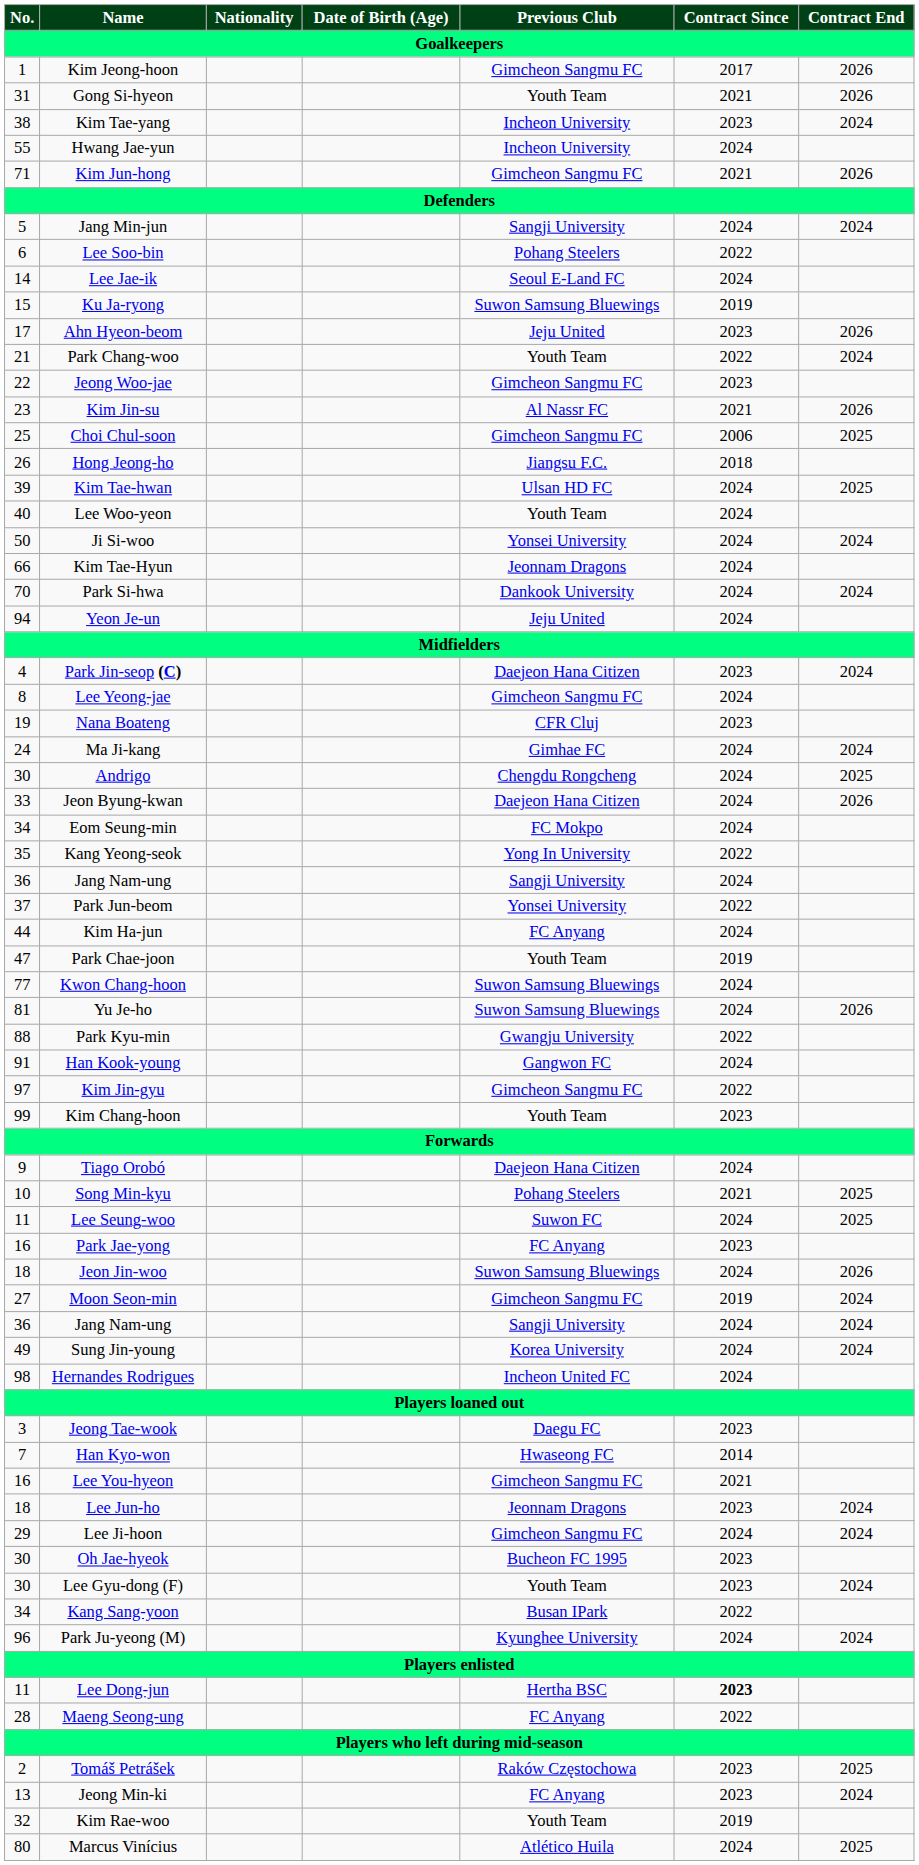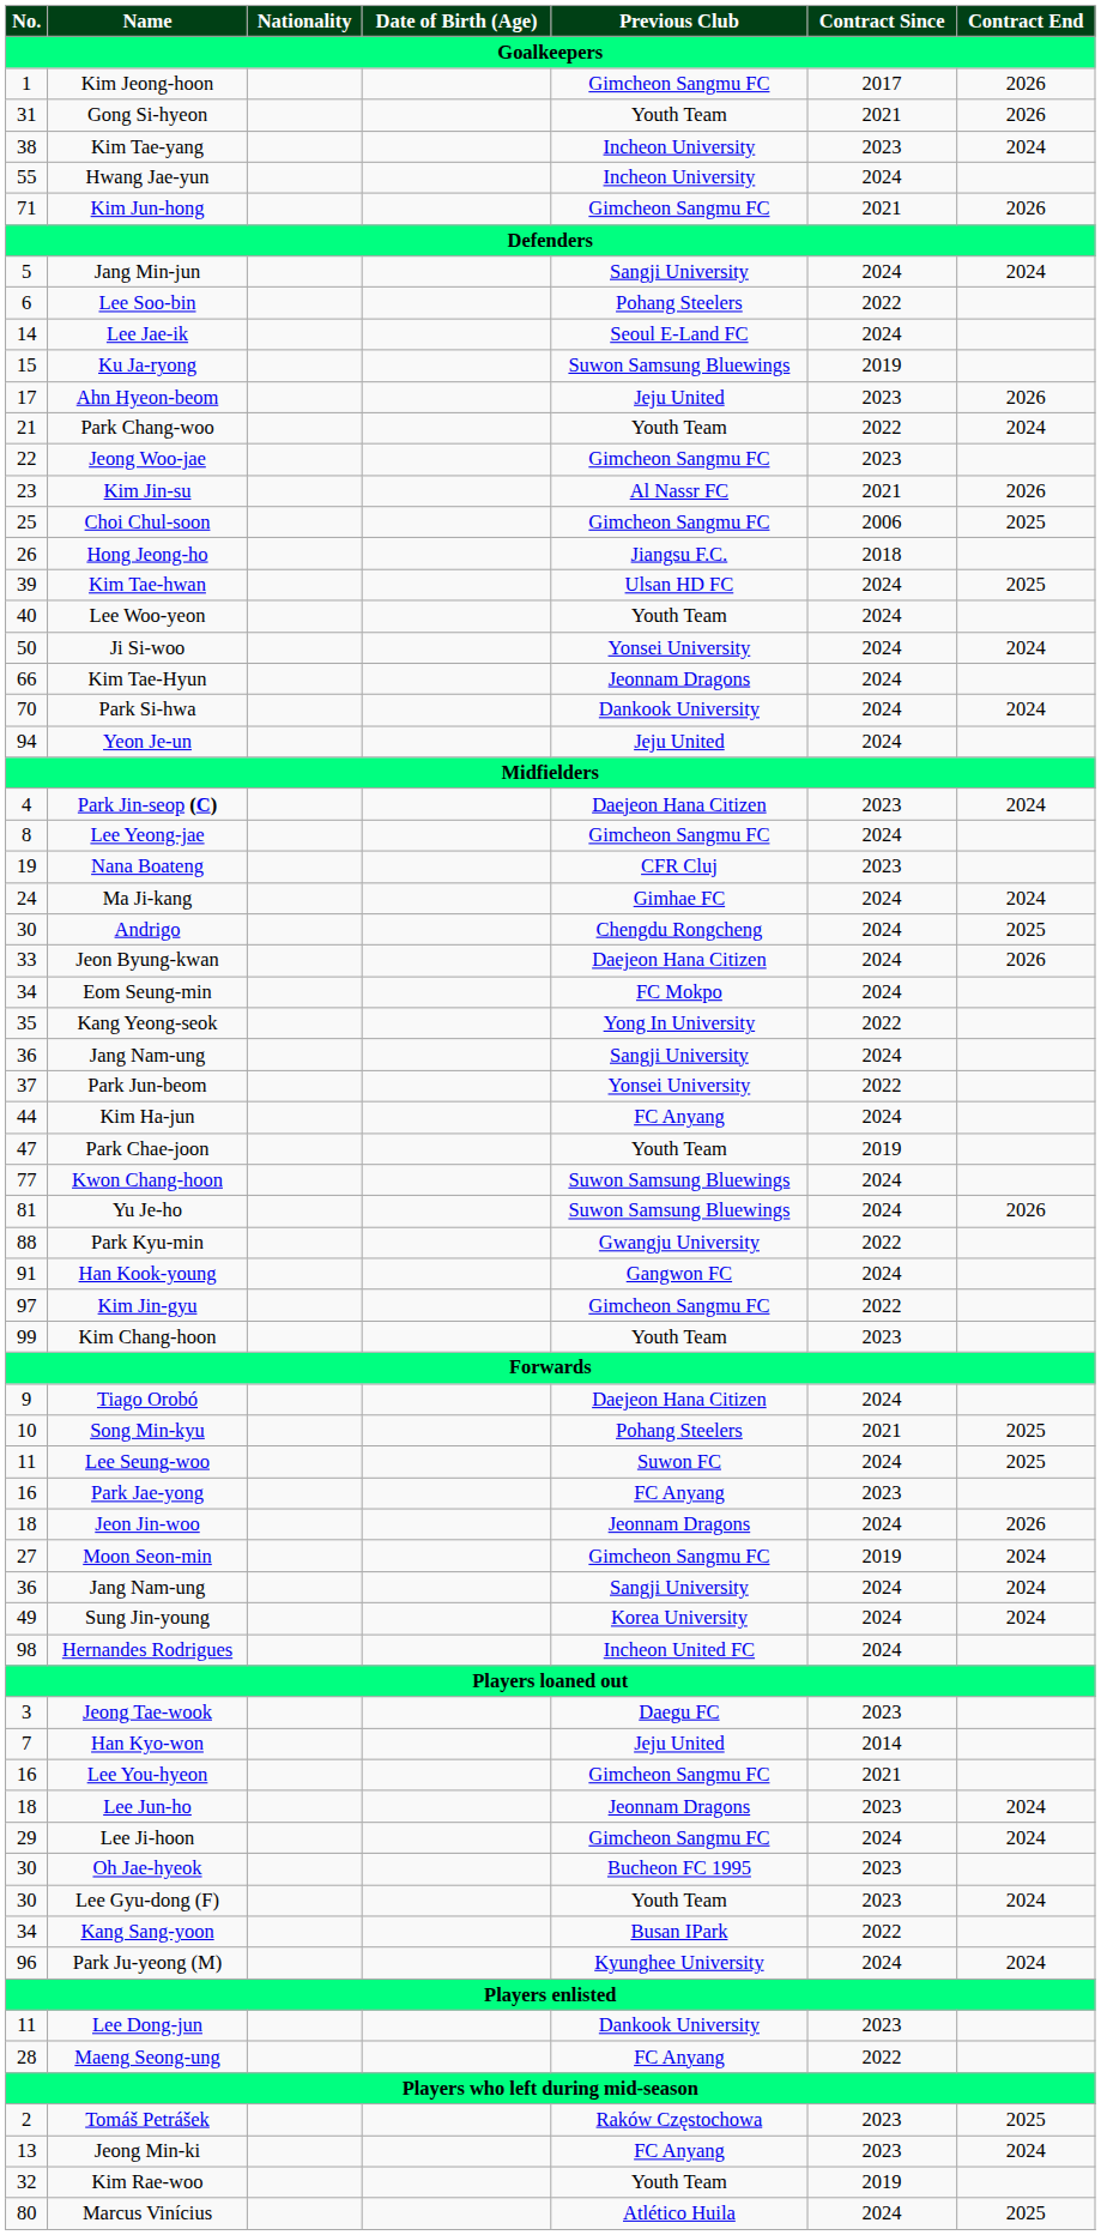Jeon Jin-woo | Previous Club: Suwon Samsung Bluewings -> Jeonnam Dragons
Han Kyo-won | Previous Club: Hwaseong FC -> Jeju United
Lee Dong-jun | Previous Club: Hertha BSC -> Dankook University
Lee Dong-jun | Contract Since: bold -> normal
